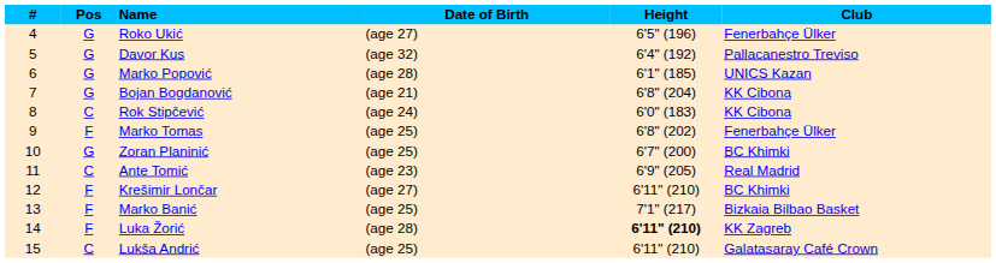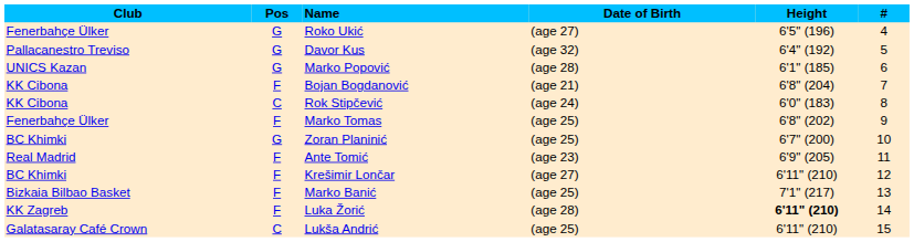columns swapped: # <-> Club
Bojan Bogdanović | Pos: G -> F
Ante Tomić | Pos: C -> F
